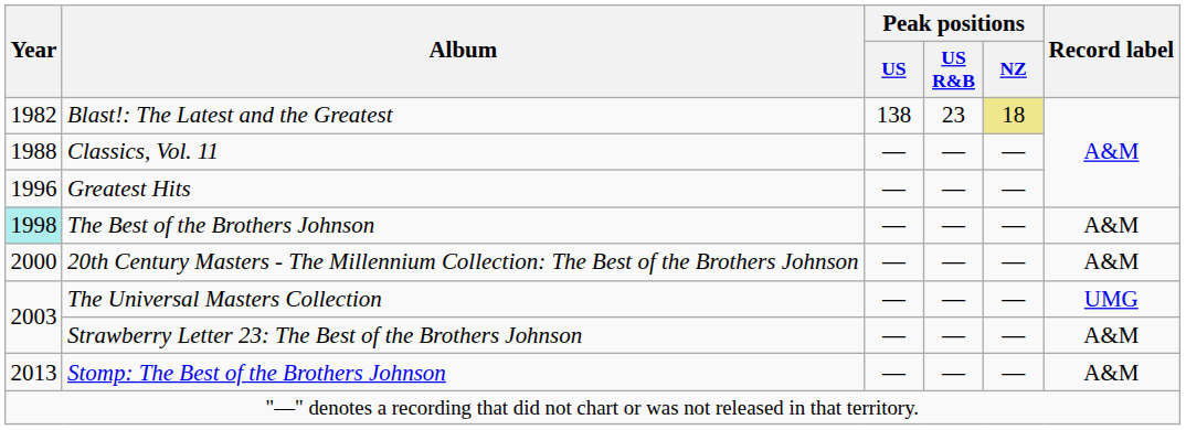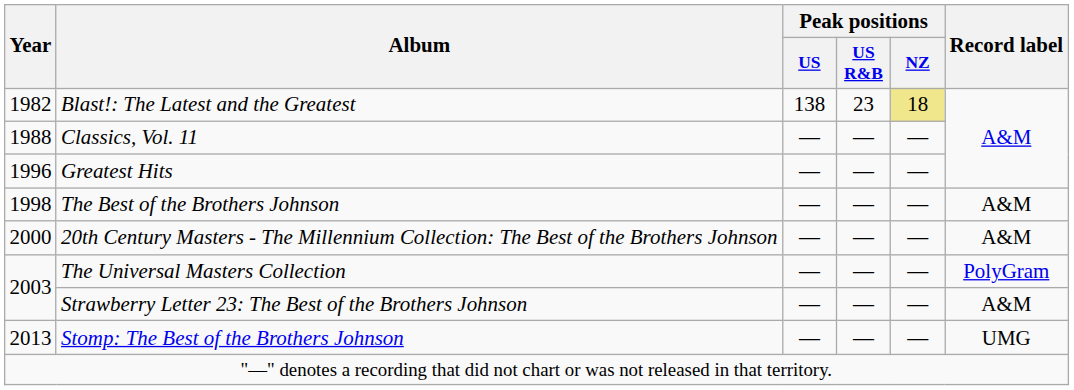The Best of the Brothers Johnson | Year: paleturquoise background -> no background
The Universal Masters Collection | Record label: UMG -> PolyGram
Stomp: The Best of the Brothers Johnson | Record label: A&M -> UMG
